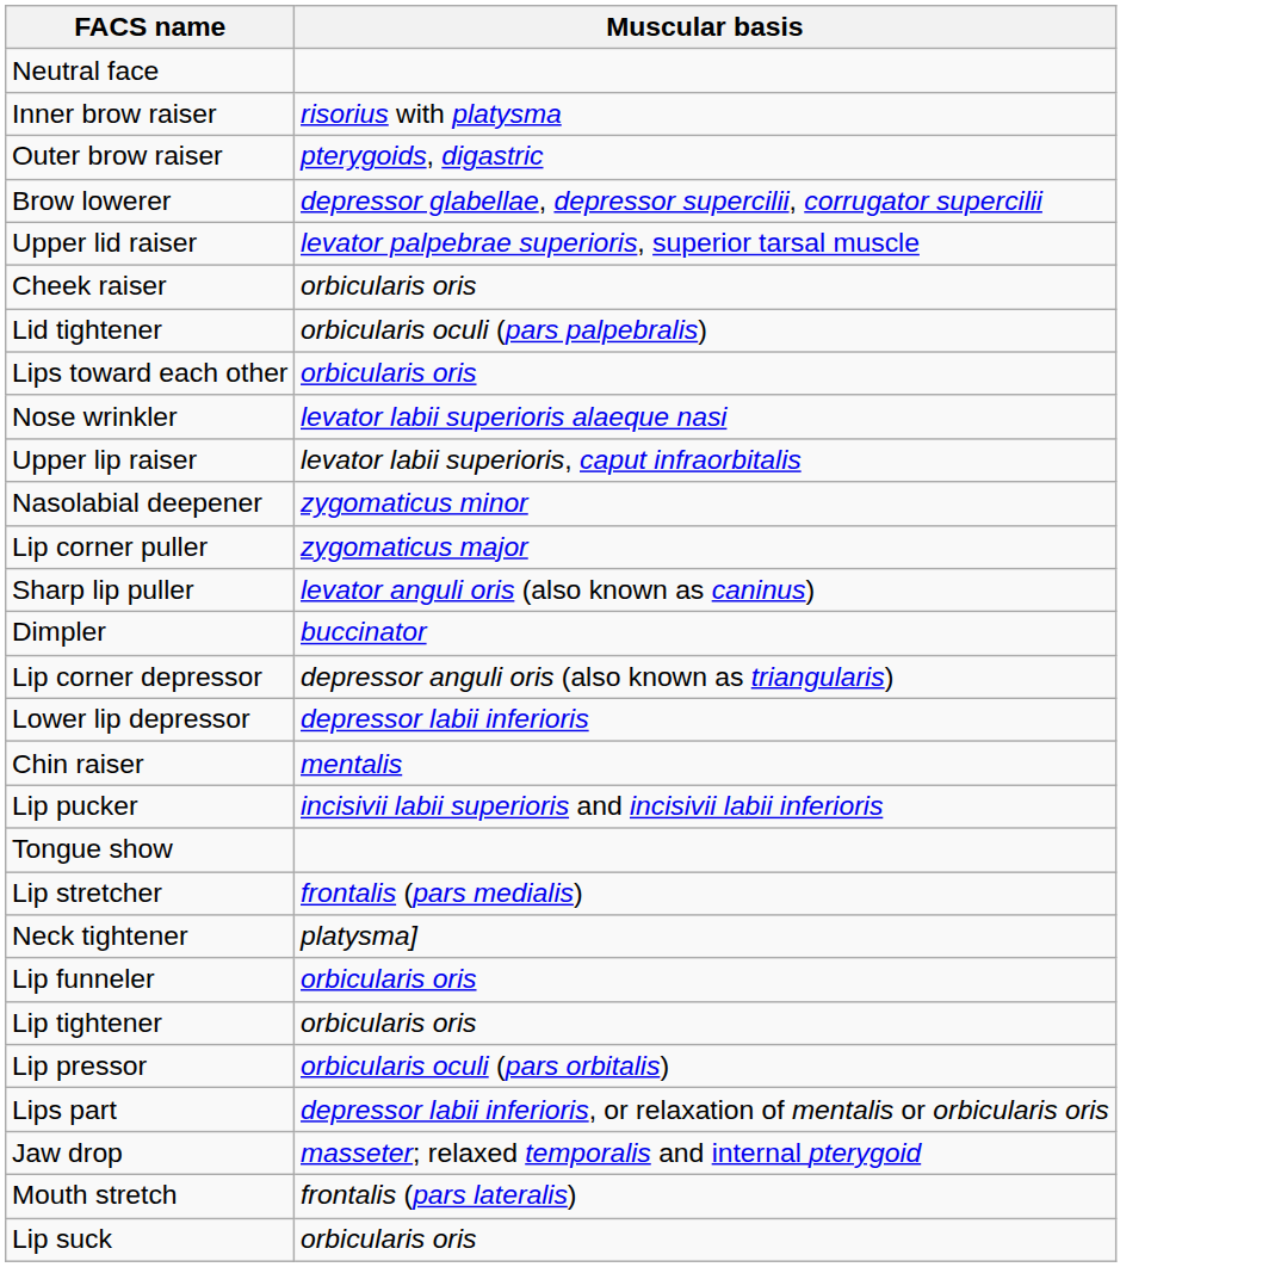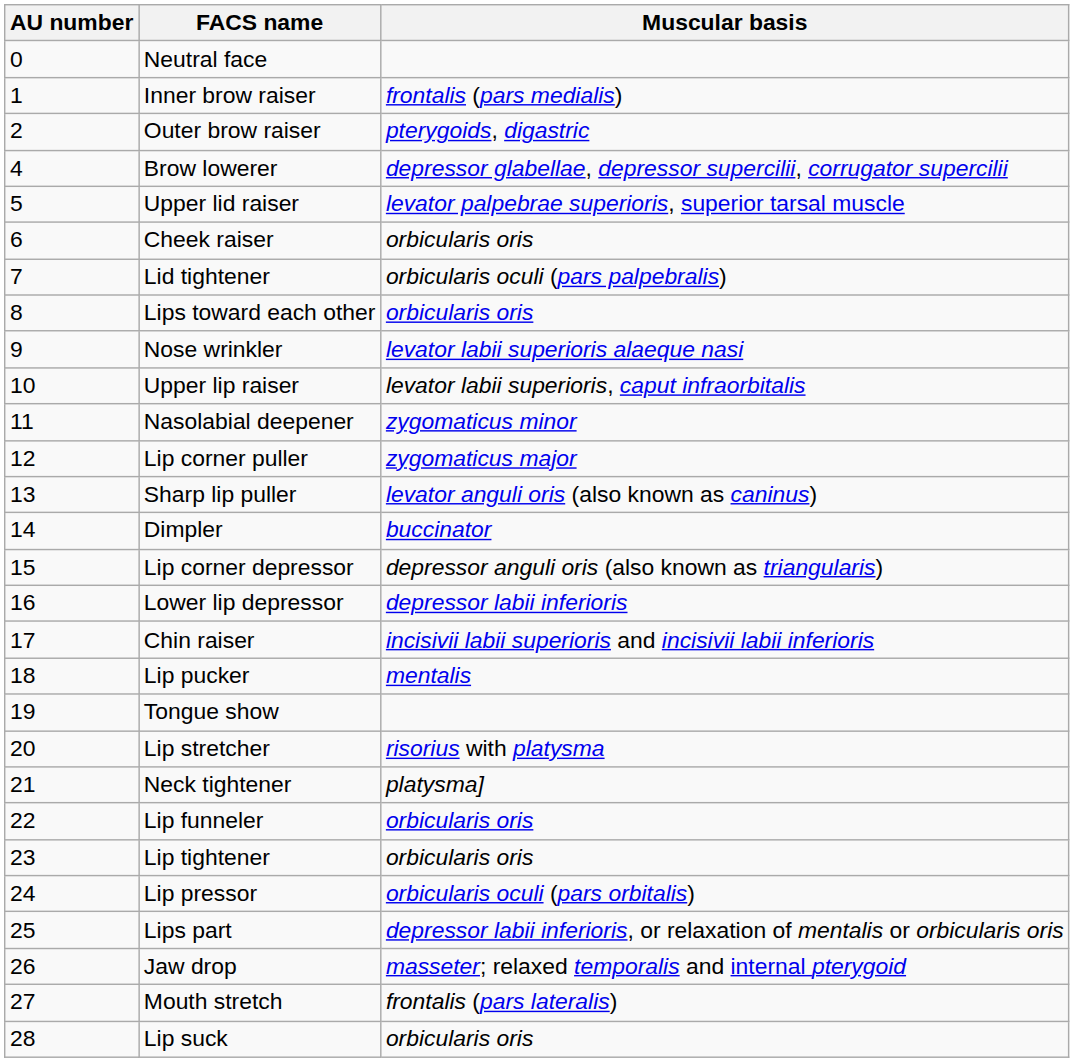+ column: AU number | 0 | 1 | 2 | 4 | 5 | 6 | 7 | 8 | 9 | 10 | 11 | 12 | 13 | 14 | 15 | 16 | 17 | 18 | 19 | 20 | 21 | 22 | 23 | 24 | 25 | 26 | 27 | 28
Inner brow raiser | Muscular basis: risorius with platysma -> frontalis (pars medialis)
Chin raiser | Muscular basis: mentalis -> incisivii labii superioris and incisivii labii inferioris
Lip pucker | Muscular basis: incisivii labii superioris and incisivii labii inferioris -> mentalis
Lip stretcher | Muscular basis: frontalis (pars medialis) -> risorius with platysma
